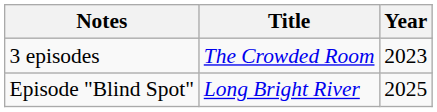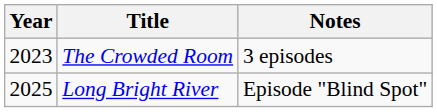columns swapped: Year <-> Notes
